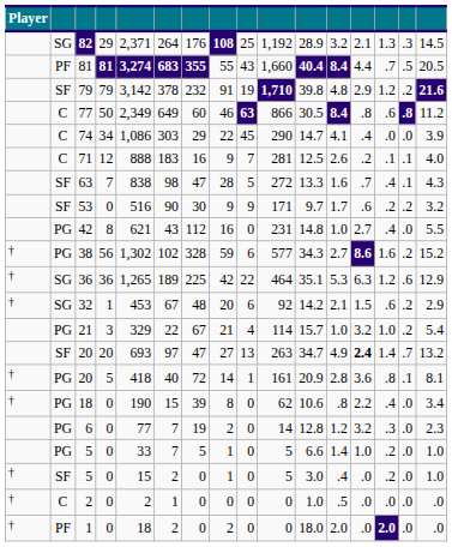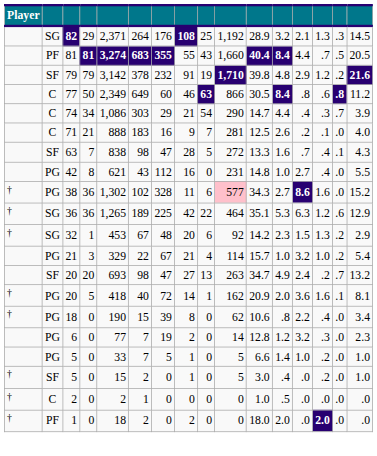74 | column 8: 22 -> 21
74 | column 9: 45 -> 54
74 | column 12: 4.1 -> 4.4
74 | column 14: .0 -> .3
74 | column 15: .0 -> .7
71 | column 4: 12 -> 21
71 | column 15: .1 -> .0
- row: SF | 53 | 0 | 516 | 90 | 30 | 9 | 9 | 171 | 9.7 | 1.7 | .6 | .2 | .2 | 3.2
38 | column 4: 56 -> 36
38 | column 8: 59 -> 11
38 | column 10: no background -> pink background
38 | column 15: .2 -> .0
32 | column 12: 2.1 -> 2.3
32 | column 14: .6 -> 1.3
SF / 20 | column 6: 97 -> 98
SF / 20 | column 13: bold -> normal
SF / 20 | column 14: 1.4 -> .2
PG / 20 | column 10: 161 -> 162
PG / 20 | column 12: 2.8 -> 2.0
PG / 20 | column 14: .8 -> 1.6
